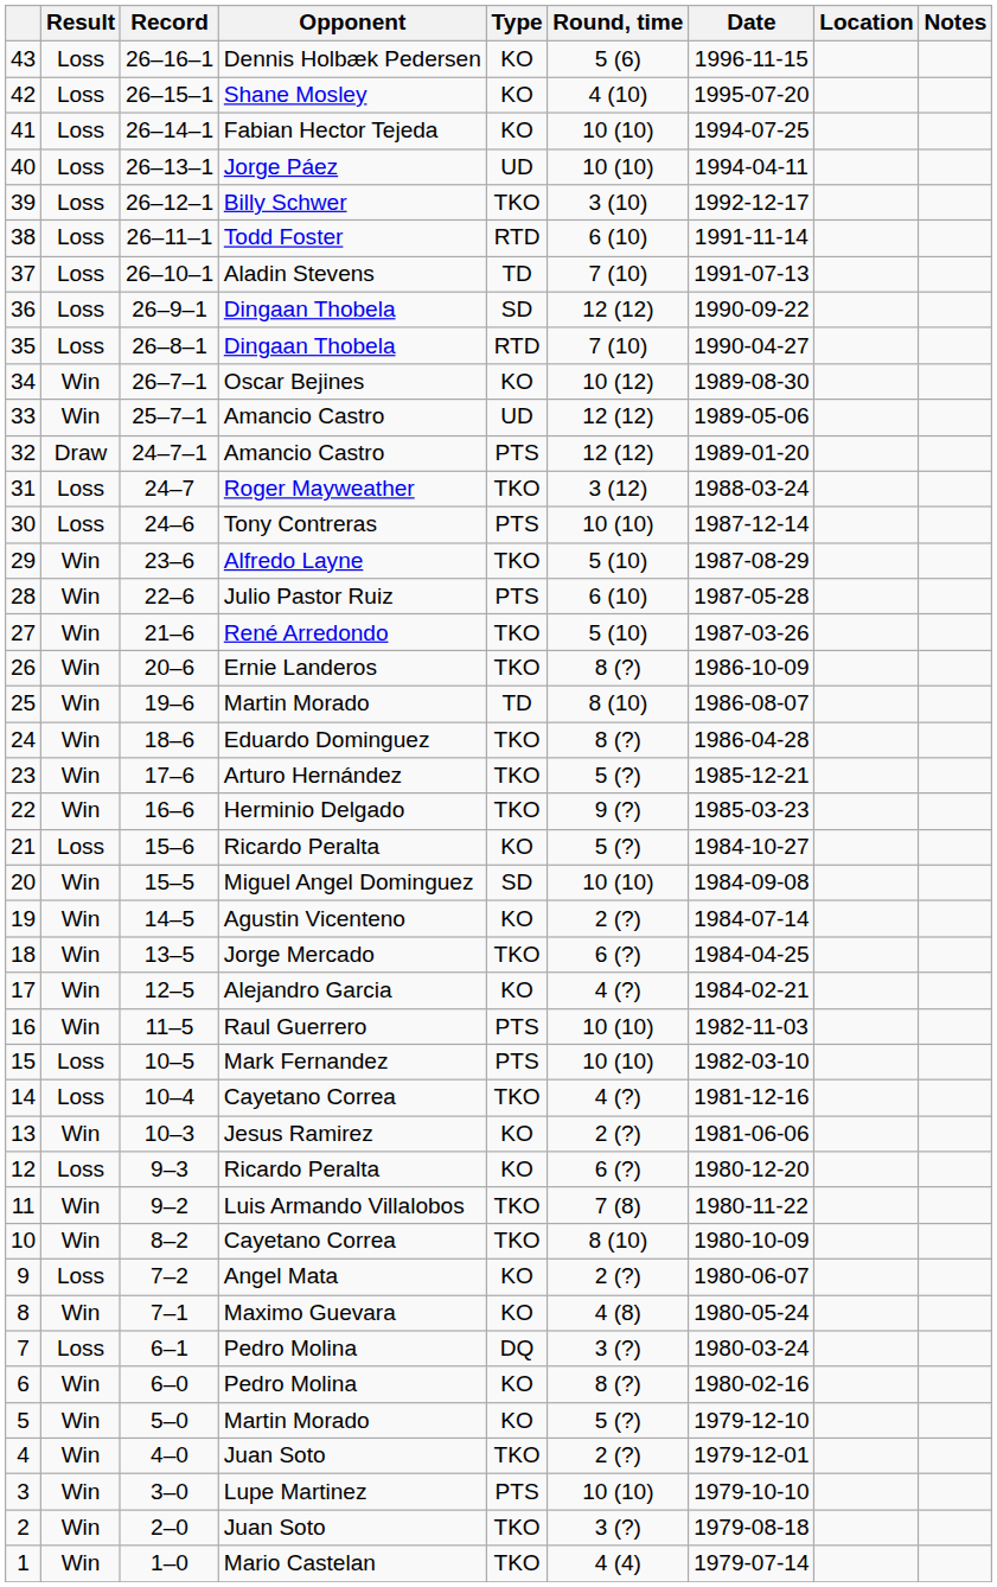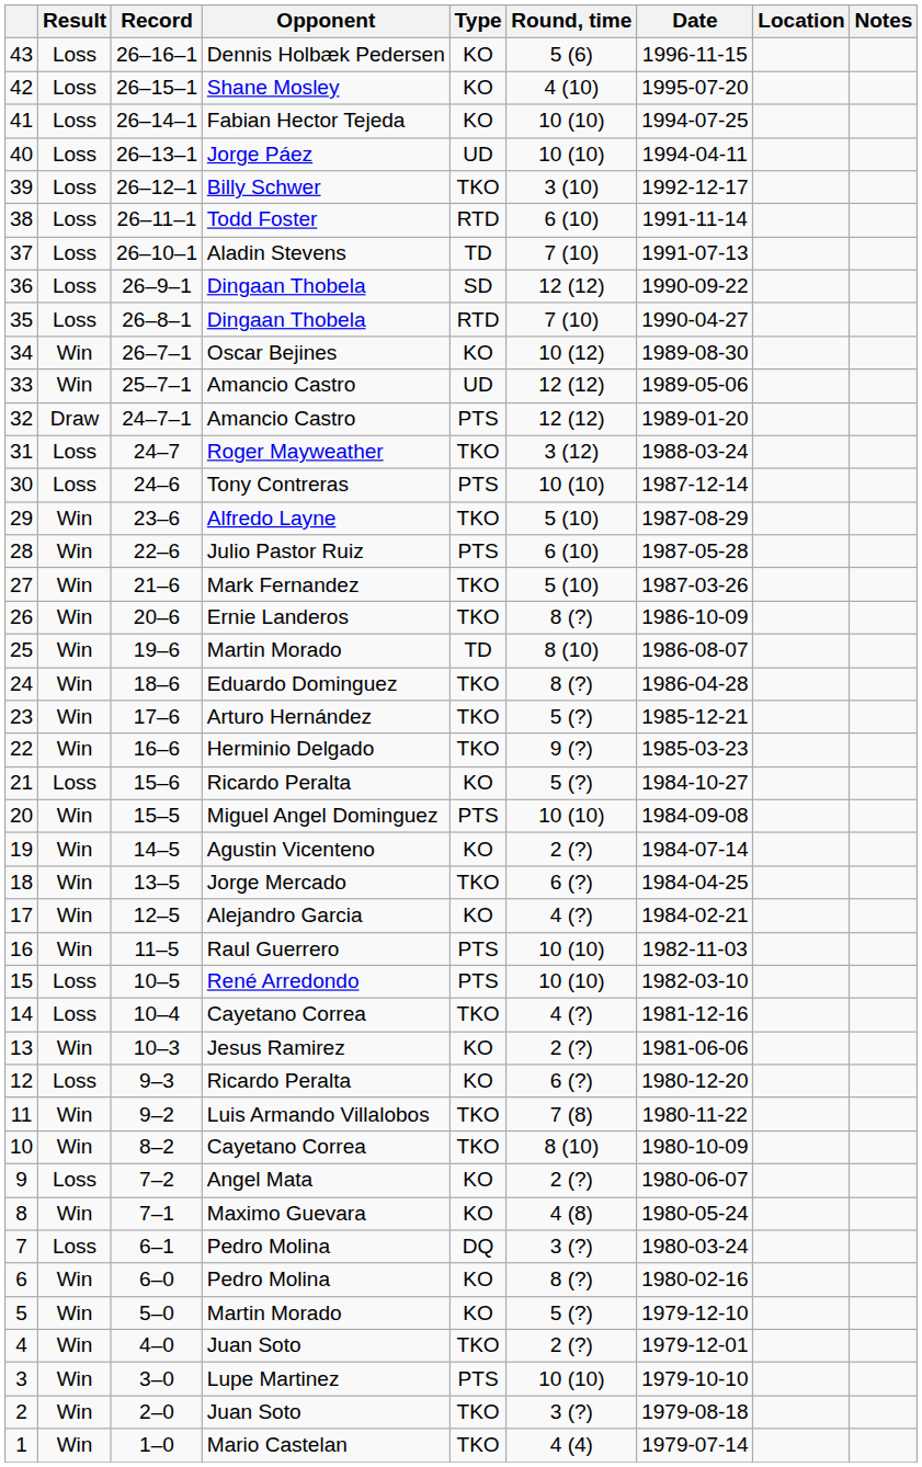27 | Opponent: René Arredondo -> Mark Fernandez
20 | Type: SD -> PTS
15 | Opponent: Mark Fernandez -> René Arredondo
